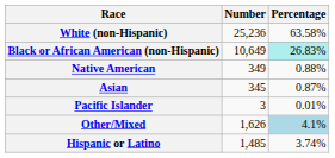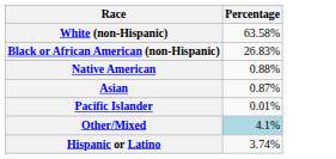- column: Number | 25,236 | 10,649 | 349 | 345 | 3 | 1,626 | 1,485
Black or African American (non-Hispanic) | Percentage: paleturquoise background -> no background
